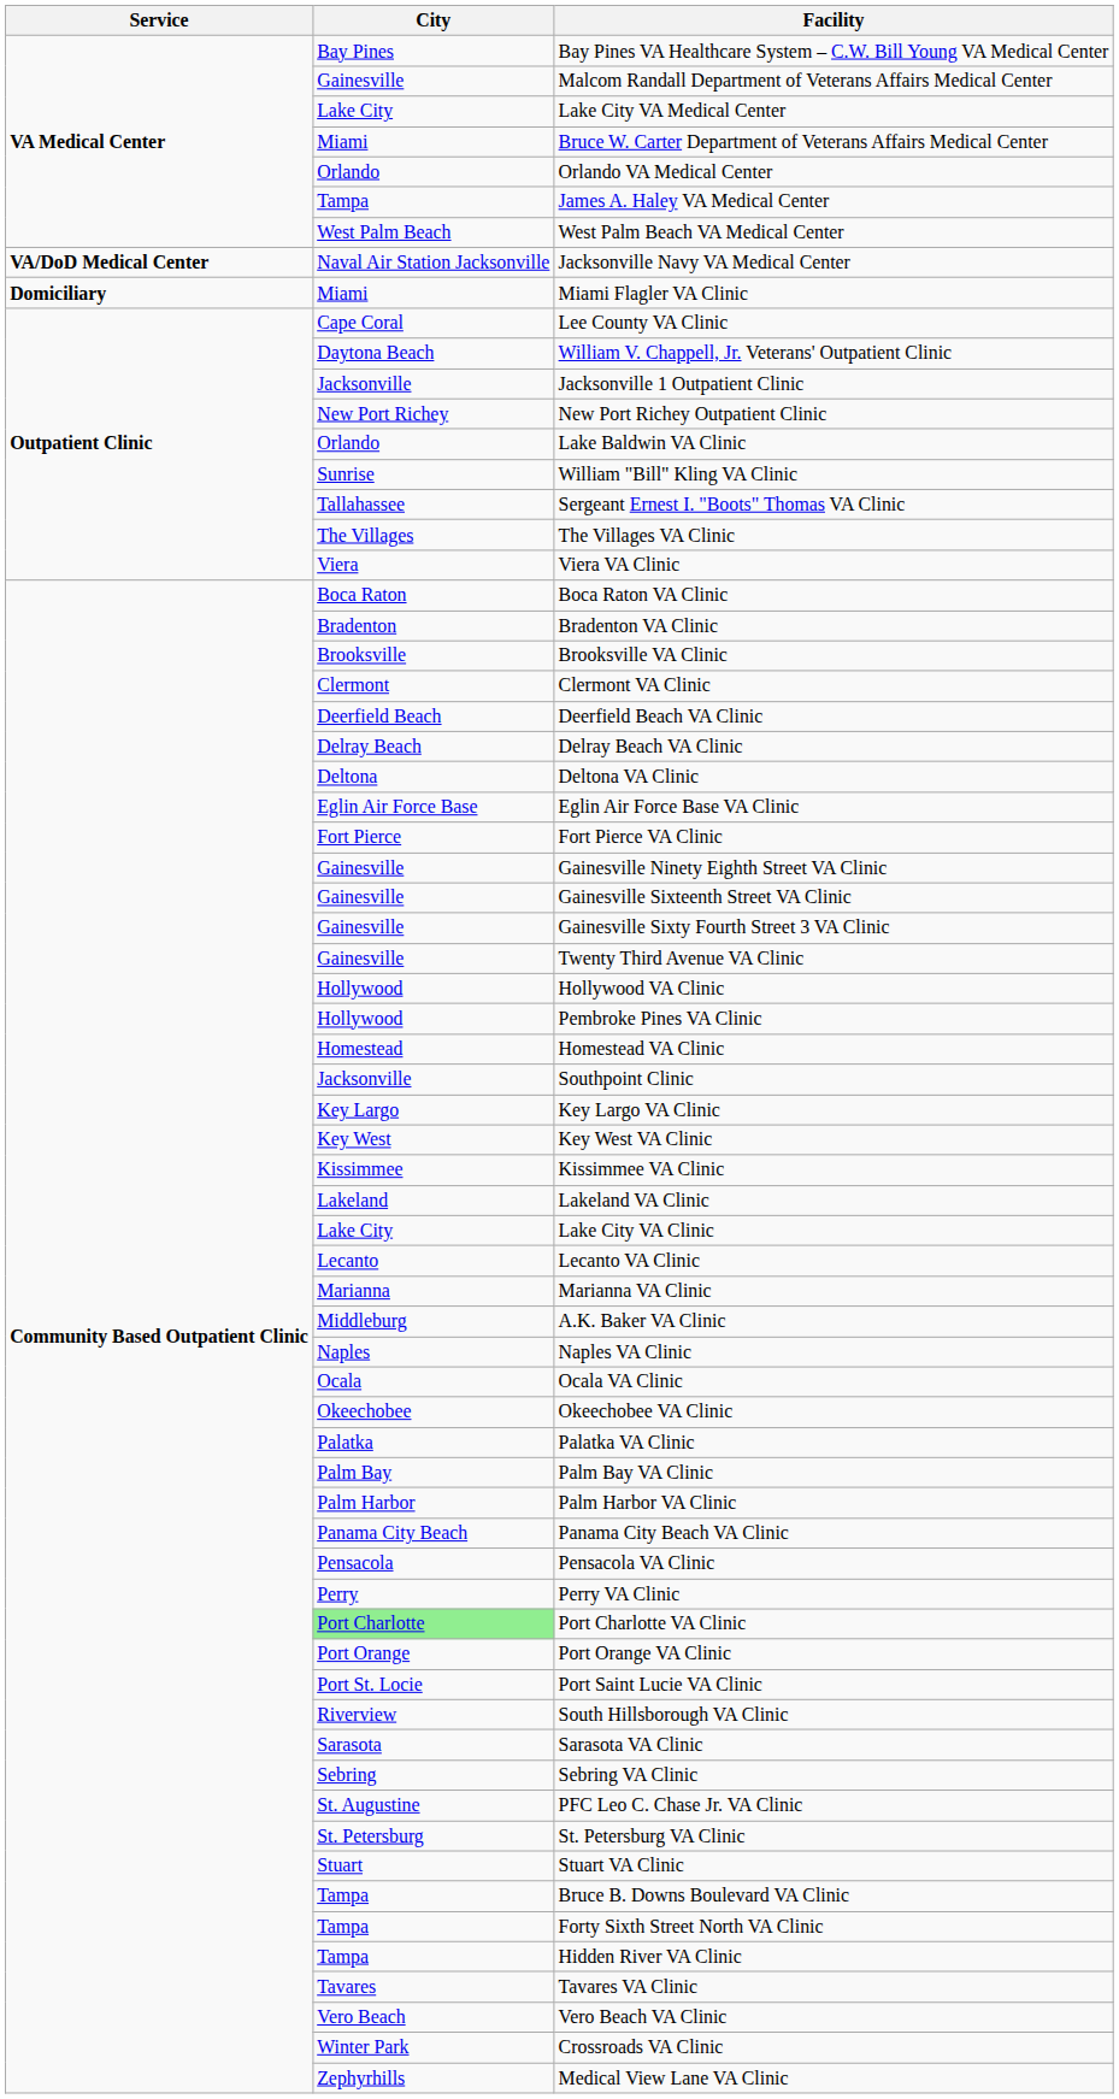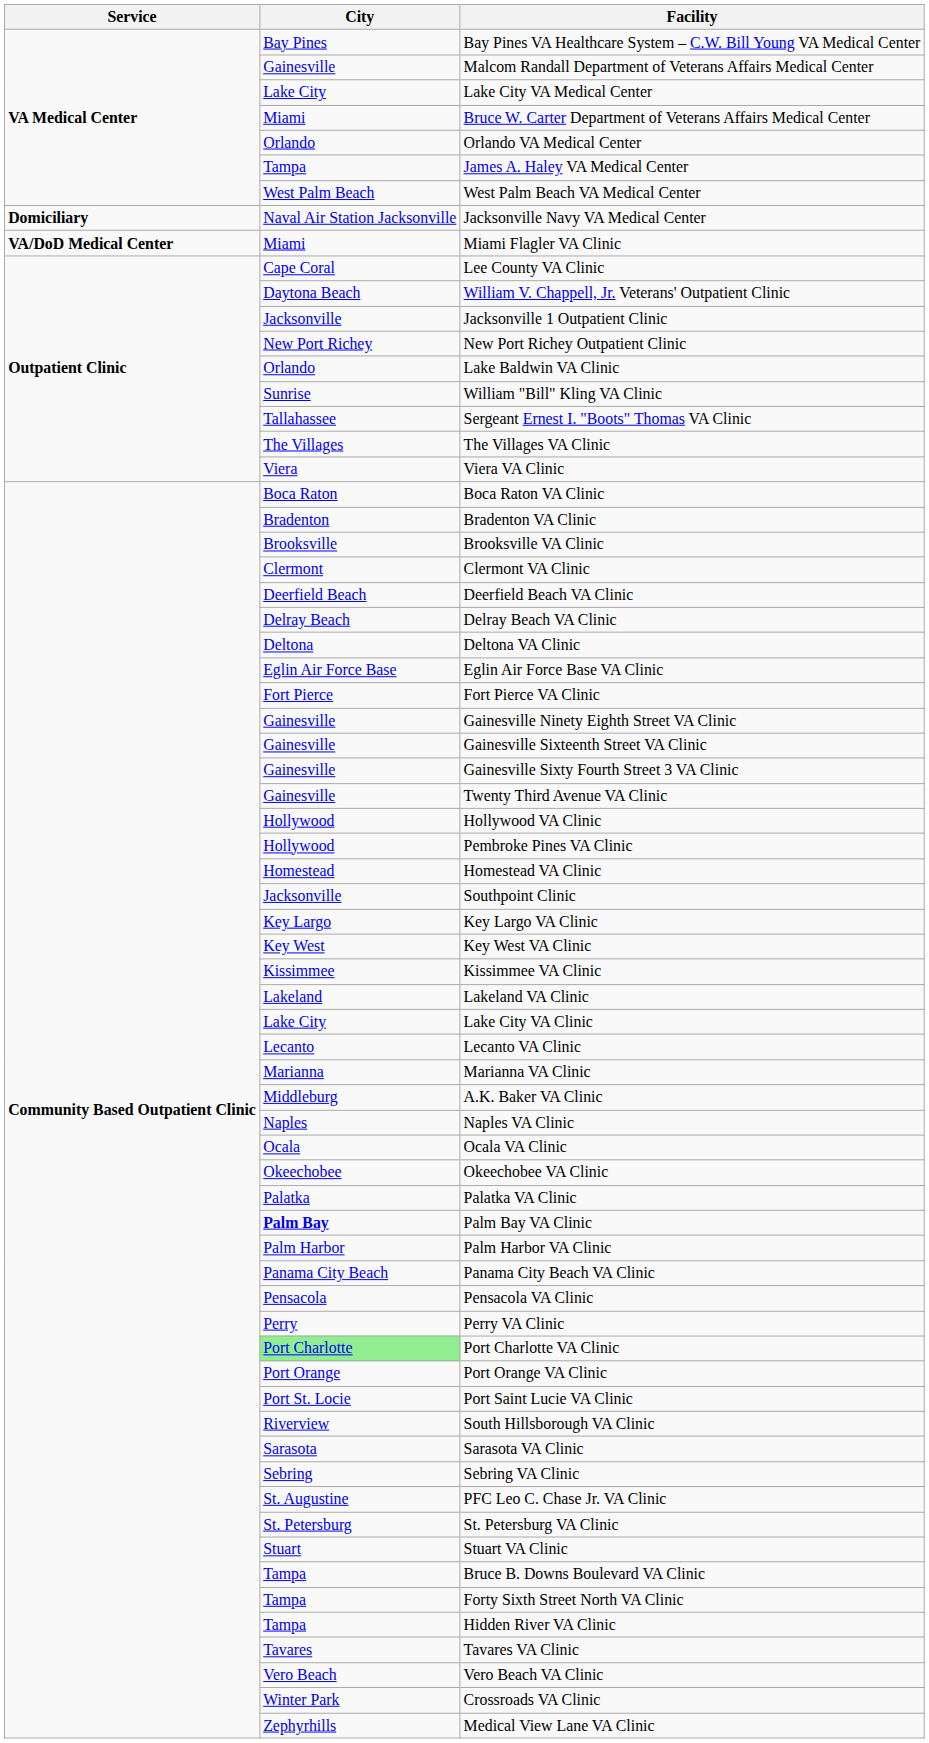Jacksonville Navy VA Medical Center | Service: VA/DoD Medical Center -> Domiciliary
Miami Flagler VA Clinic | Service: Domiciliary -> VA/DoD Medical Center
Palm Bay VA Clinic | City: normal -> bold
